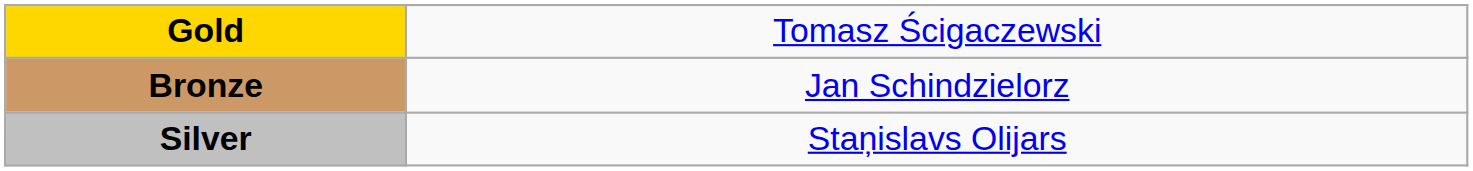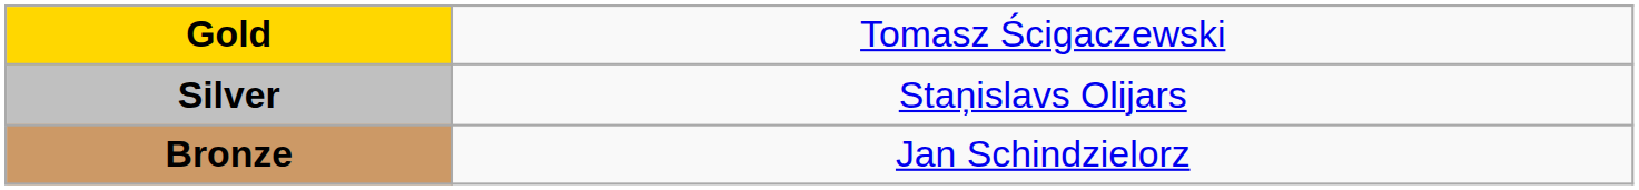rows swapped: Silver <-> Bronze
